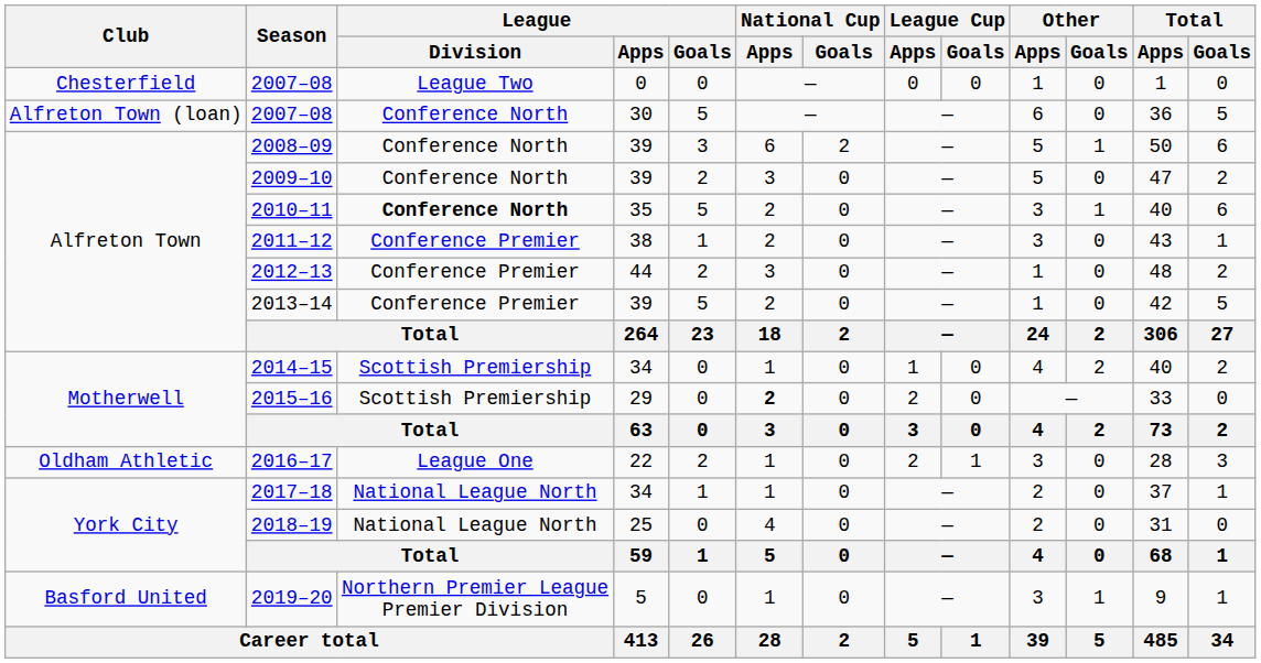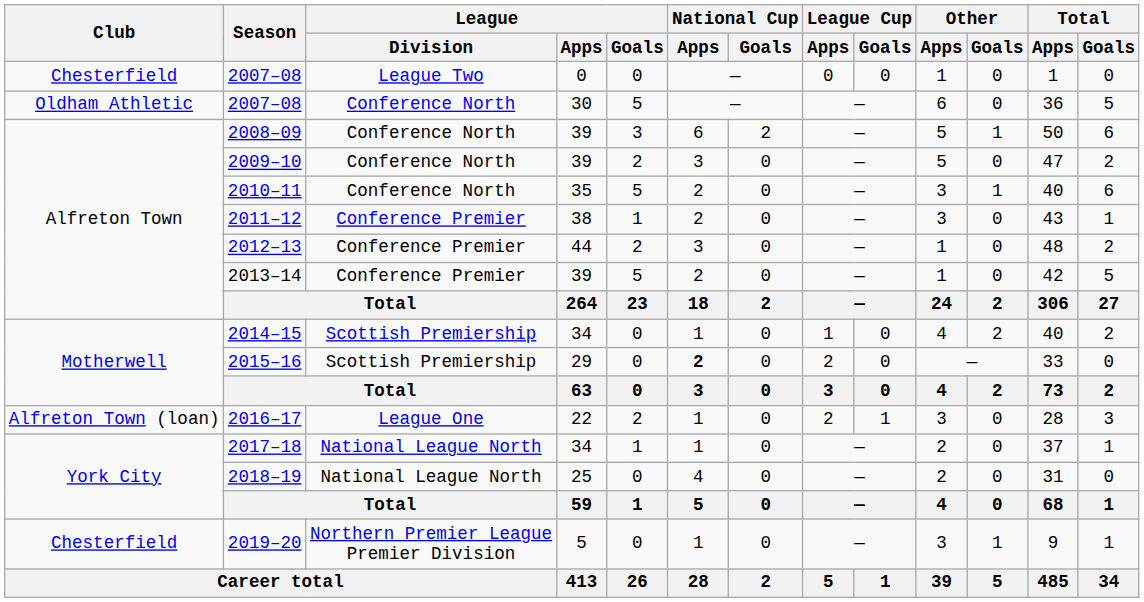2007–08 / 30 | Club: Alfreton Town (loan) -> Oldham Athletic
2010–11 | League / Division: bold -> normal
2016–17 | Club: Oldham Athletic -> Alfreton Town (loan)
2019–20 | Club: Basford United -> Chesterfield
